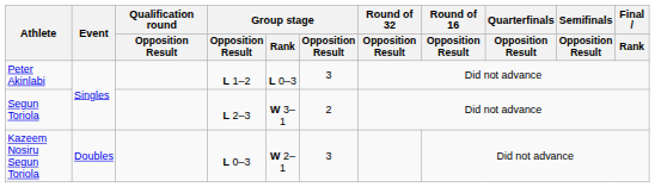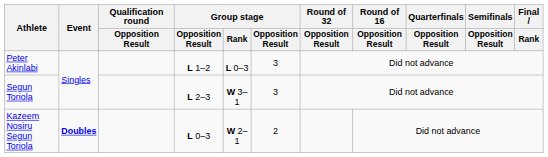Segun Toriola | column 6: 2 -> 3
Kazeem Nosiru Segun Toriola | Event: normal -> bold
Kazeem Nosiru Segun Toriola | column 6: 3 -> 2
